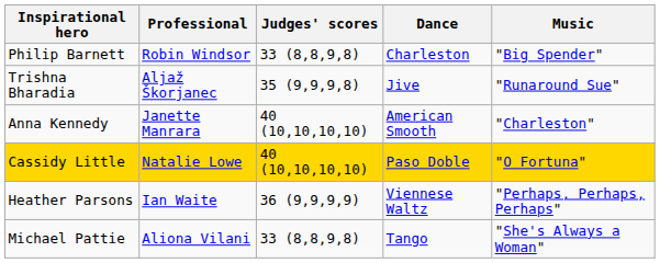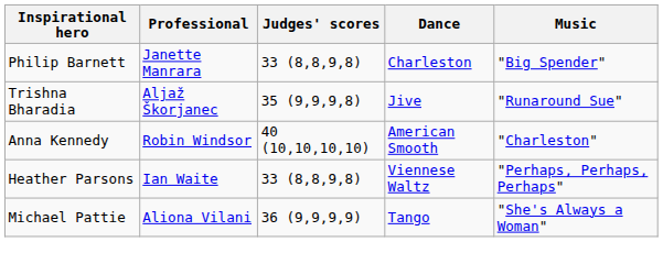Philip Barnett | Professional: Robin Windsor -> Janette Manrara
Anna Kennedy | Professional: Janette Manrara -> Robin Windsor
- row: Cassidy Little | Natalie Lowe | 40 (10,10,10,10) | Paso Doble | "O Fortuna"
Heather Parsons | Judges' scores: 36 (9,9,9,9) -> 33 (8,8,9,8)
Michael Pattie | Judges' scores: 33 (8,8,9,8) -> 36 (9,9,9,9)
